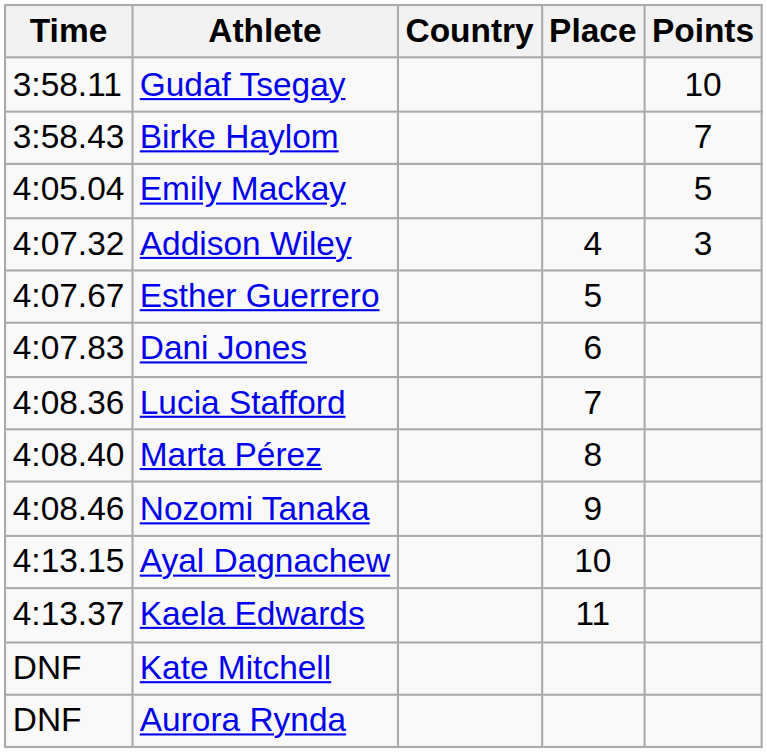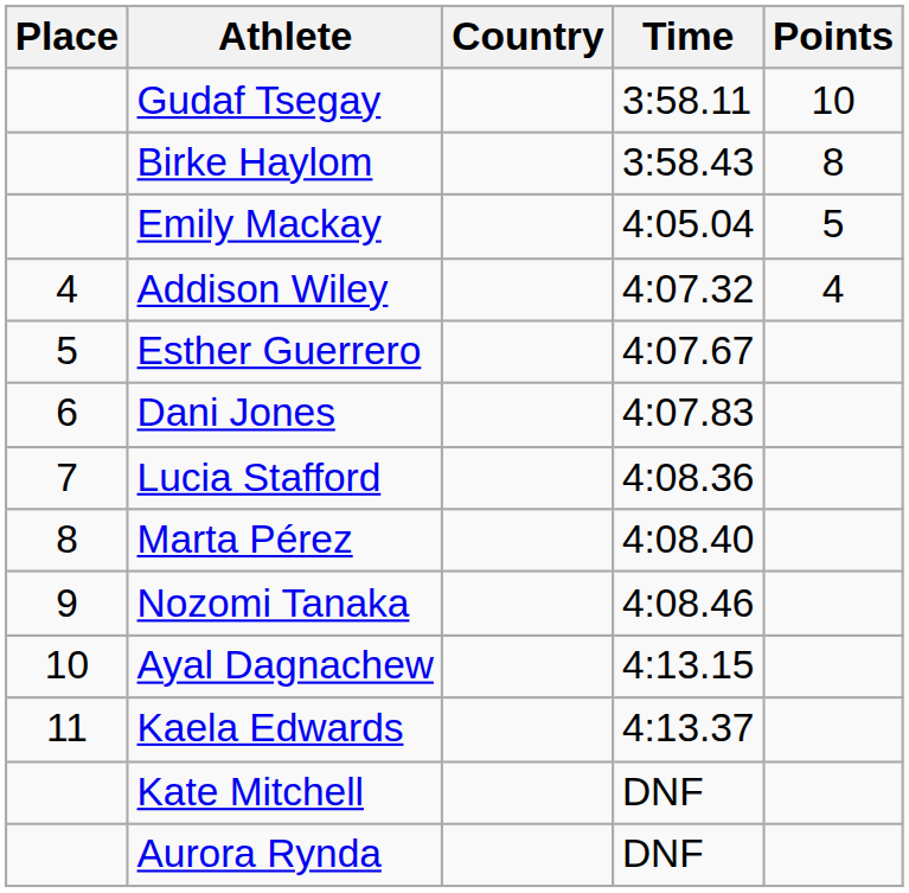columns swapped: Place <-> Time
Birke Haylom | Points: 7 -> 8
Addison Wiley | Points: 3 -> 4
